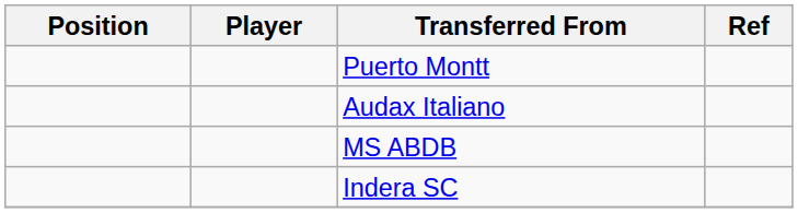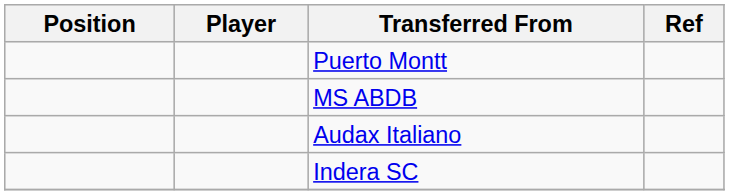rows swapped: Audax Italiano <-> MS ABDB
